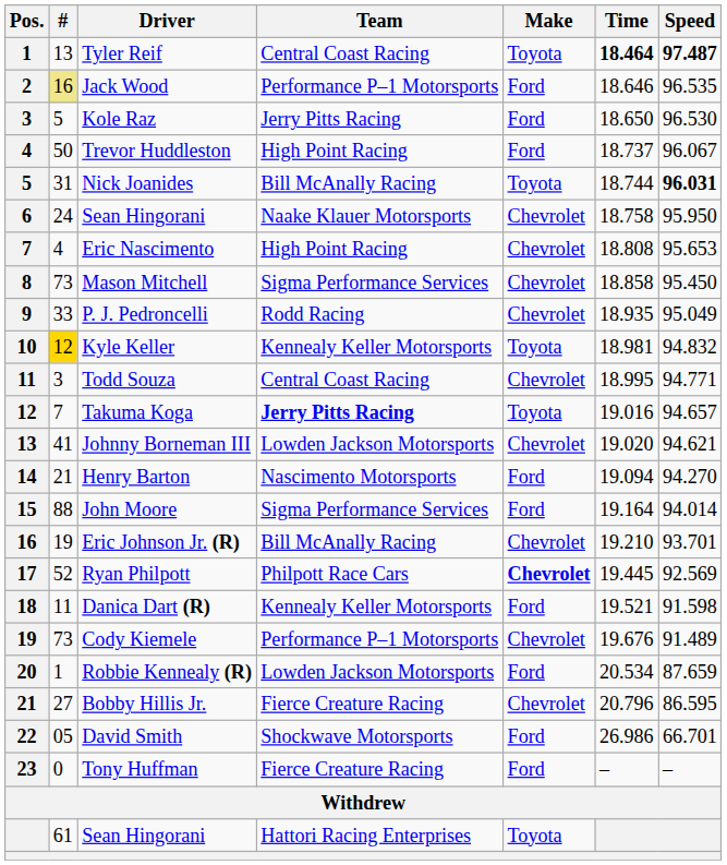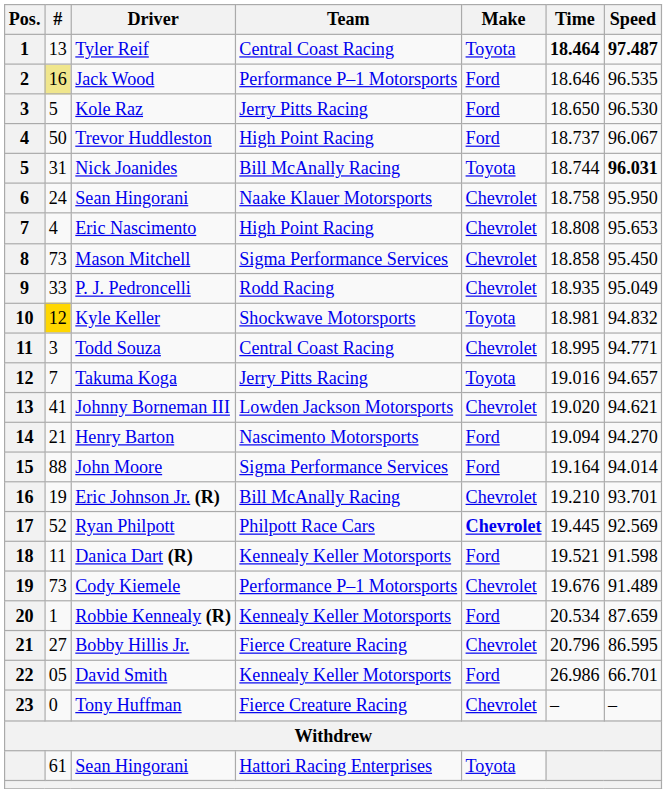Kyle Keller | Team: Kennealy Keller Motorsports -> Shockwave Motorsports
Takuma Koga | Team: bold -> normal
Robbie Kennealy (R) | Team: Lowden Jackson Motorsports -> Kennealy Keller Motorsports
David Smith | Team: Shockwave Motorsports -> Kennealy Keller Motorsports
Tony Huffman | Make: Ford -> Chevrolet
